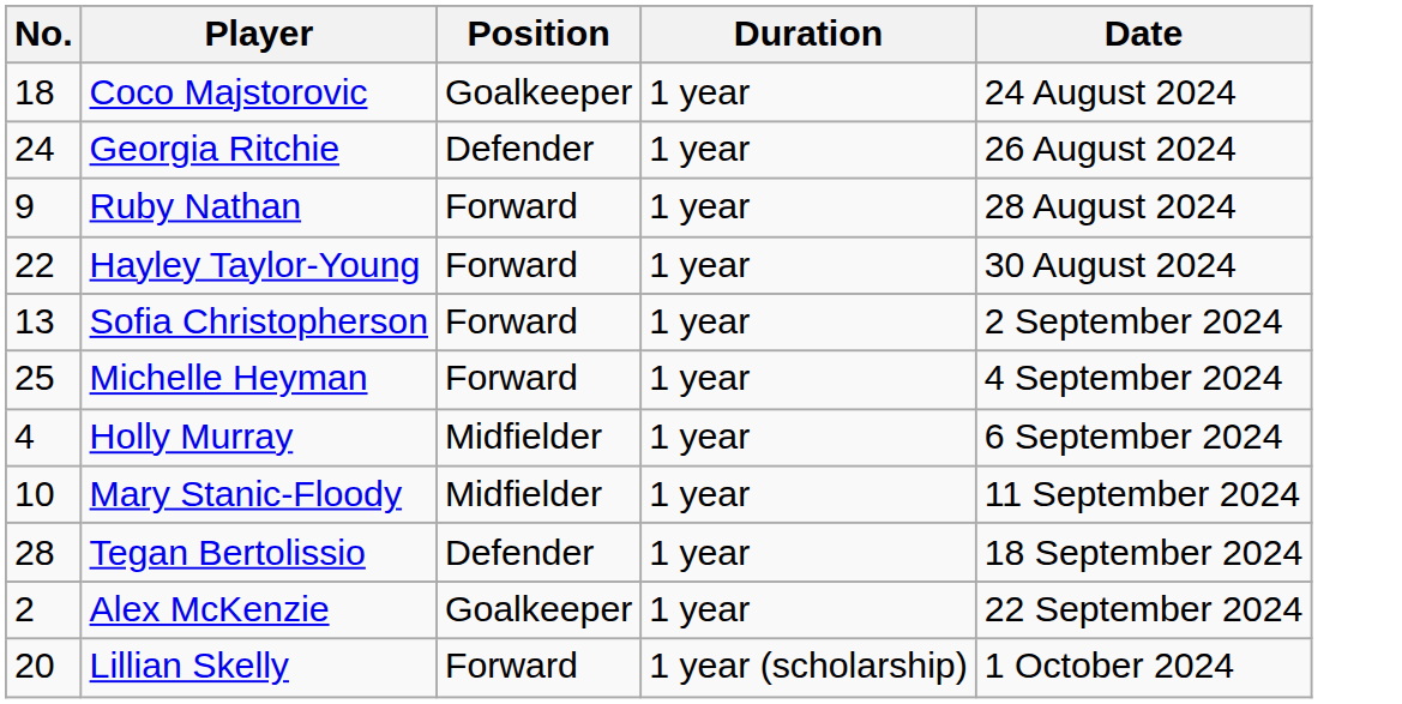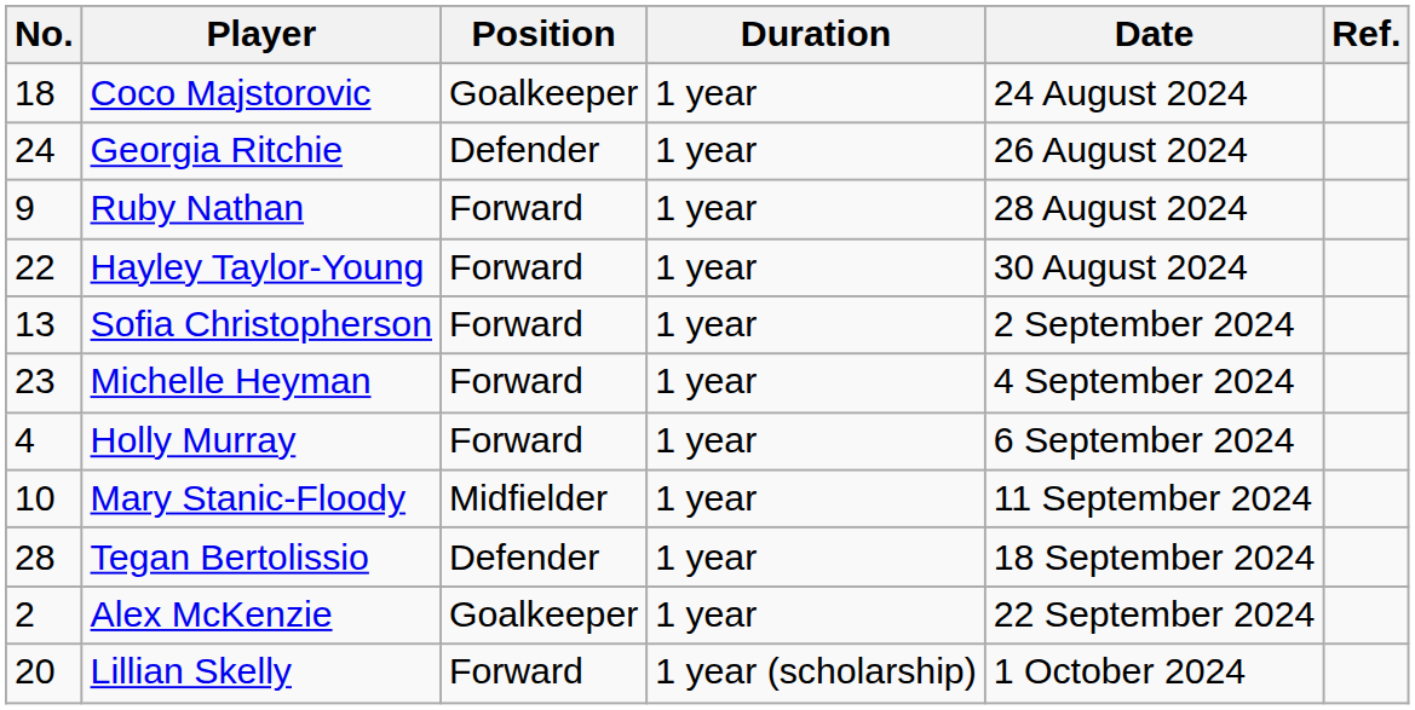+ column: Ref.
Michelle Heyman | No.: 25 -> 23
Holly Murray | Position: Midfielder -> Forward
